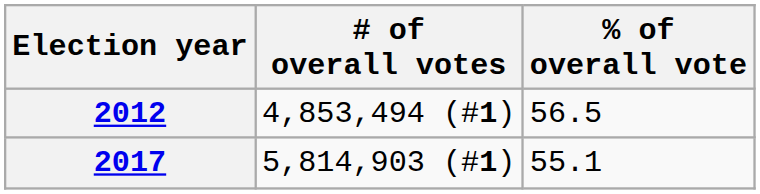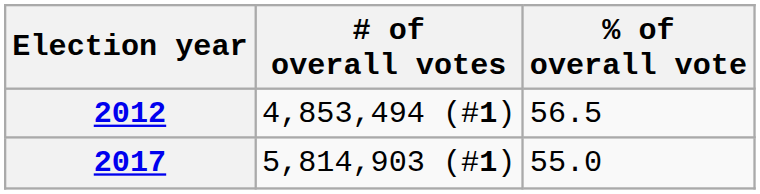2017 | % of overall vote: 55.1 -> 55.0
